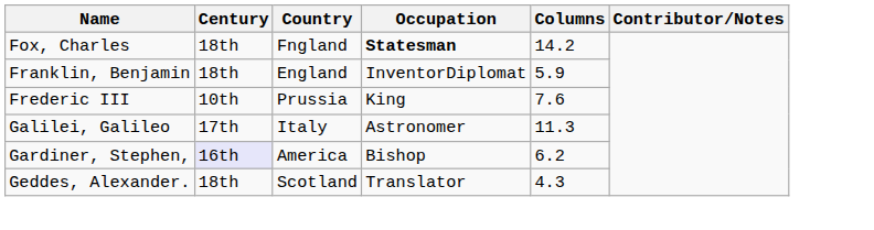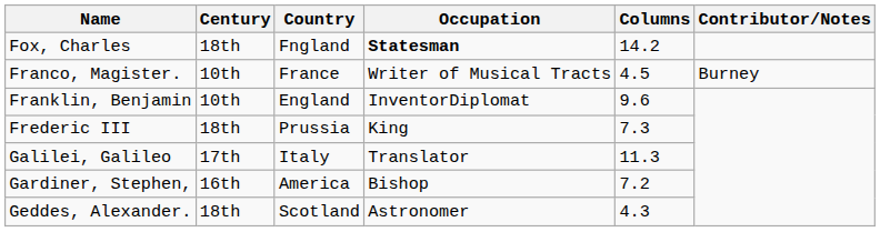+ row: Franco, Magister. | 10th | France | Writer of Musical Tracts | 4.5 | Burney
Franklin, Benjamin | Century: 18th -> 10th
Franklin, Benjamin | Columns: 5.9 -> 9.6
Frederic III | Century: 10th -> 18th
Frederic III | Columns: 7.6 -> 7.3
Galilei, Galileo | Occupation: Astronomer -> Translator
Gardiner, Stephen, | Century: lavender background -> no background
Gardiner, Stephen, | Columns: 6.2 -> 7.2
Geddes, Alexander. | Occupation: Translator -> Astronomer
